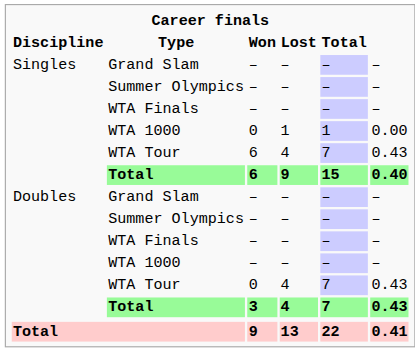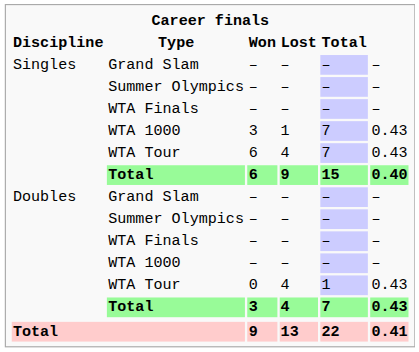Singles / WTA 1000 | Won: 0 -> 3
Singles / WTA 1000 | Total: 1 -> 7
Singles / WTA 1000 | column 6: 0.00 -> 0.43
Doubles / WTA Tour | Total: 7 -> 1
